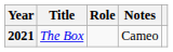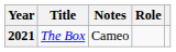columns swapped: Role <-> Notes
